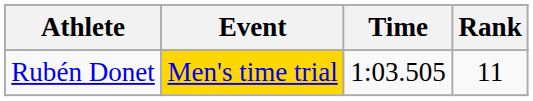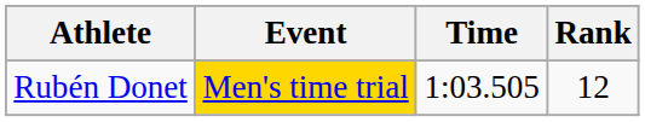Rubén Donet | Rank: 11 -> 12
